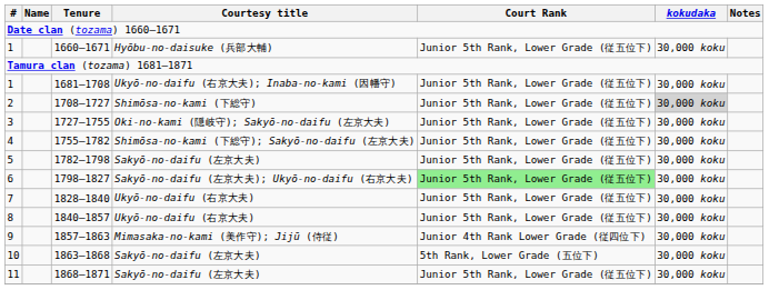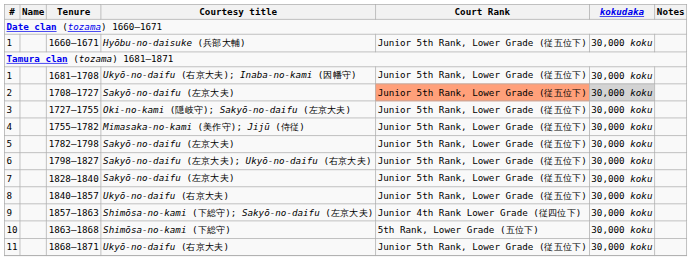1708–1727 | Courtesy title: Shimōsa-no-kami (下総守) -> Sakyō-no-daifu (左京大夫)
1708–1727 | Court Rank: no background -> lightsalmon background
1755–1782 | Courtesy title: Shimōsa-no-kami (下総守); Sakyō-no-daifu (左京大夫) -> Mimasaka-no-kami (美作守); Jijū (侍従)
1798–1827 | Court Rank: lightgreen background -> no background
1828–1840 | Courtesy title: Ukyō-no-daifu (右京大夫) -> Sakyō-no-daifu (左京大夫)
1857–1863 | Courtesy title: Mimasaka-no-kami (美作守); Jijū (侍従) -> Shimōsa-no-kami (下総守); Sakyō-no-daifu (左京大夫)
1863–1868 | Courtesy title: Sakyō-no-daifu (左京大夫) -> Shimōsa-no-kami (下総守)
1868–1871 | Courtesy title: Sakyō-no-daifu (左京大夫) -> Ukyō-no-daifu (右京大夫)
